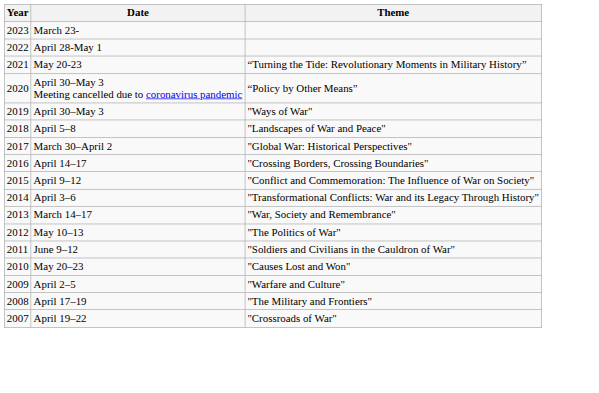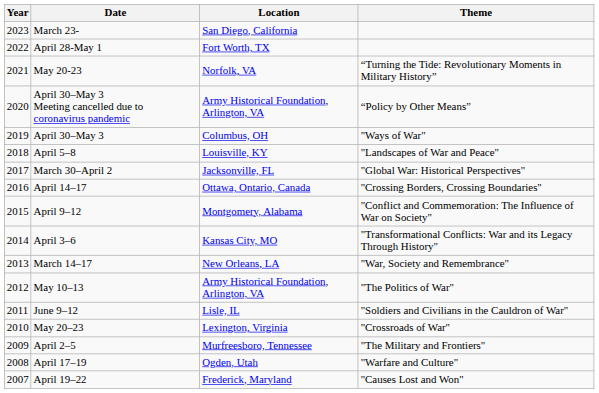+ column: Location | San Diego, California | Fort Worth, TX | Norfolk, VA | Army Historical Foundation, Arlington, VA | Columbus, OH | Louisville, KY | Jacksonville, FL | Ottawa, Ontario, Canada | Montgomery, Alabama | Kansas City, MO | New Orleans, LA | Army Historical Foundation, Arlington, VA | Lisle, IL | Lexington, Virginia | Murfreesboro, Tennessee | Ogden, Utah | Frederick, Maryland
May 20–23 | Theme: "Causes Lost and Won" -> "Crossroads of War"
April 2–5 | Theme: "Warfare and Culture" -> "The Military and Frontiers"
April 17–19 | Theme: "The Military and Frontiers" -> "Warfare and Culture"
April 19–22 | Theme: "Crossroads of War" -> "Causes Lost and Won"
